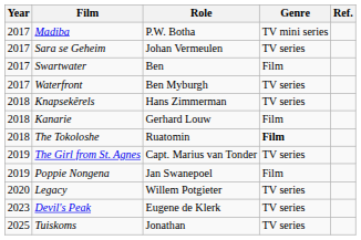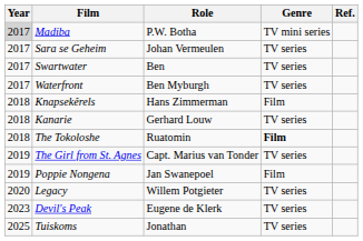Madiba | Year: no background -> lightgrey background
Swartwater | Genre: Film -> TV series
Knapsekêrels | Genre: TV series -> Film
Kanarie | Genre: Film -> TV series
